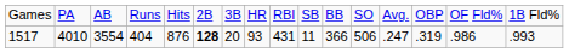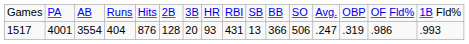1517 | column 2: 4010 -> 4001
1517 | column 6: bold -> normal
1517 | column 10: 11 -> 13
